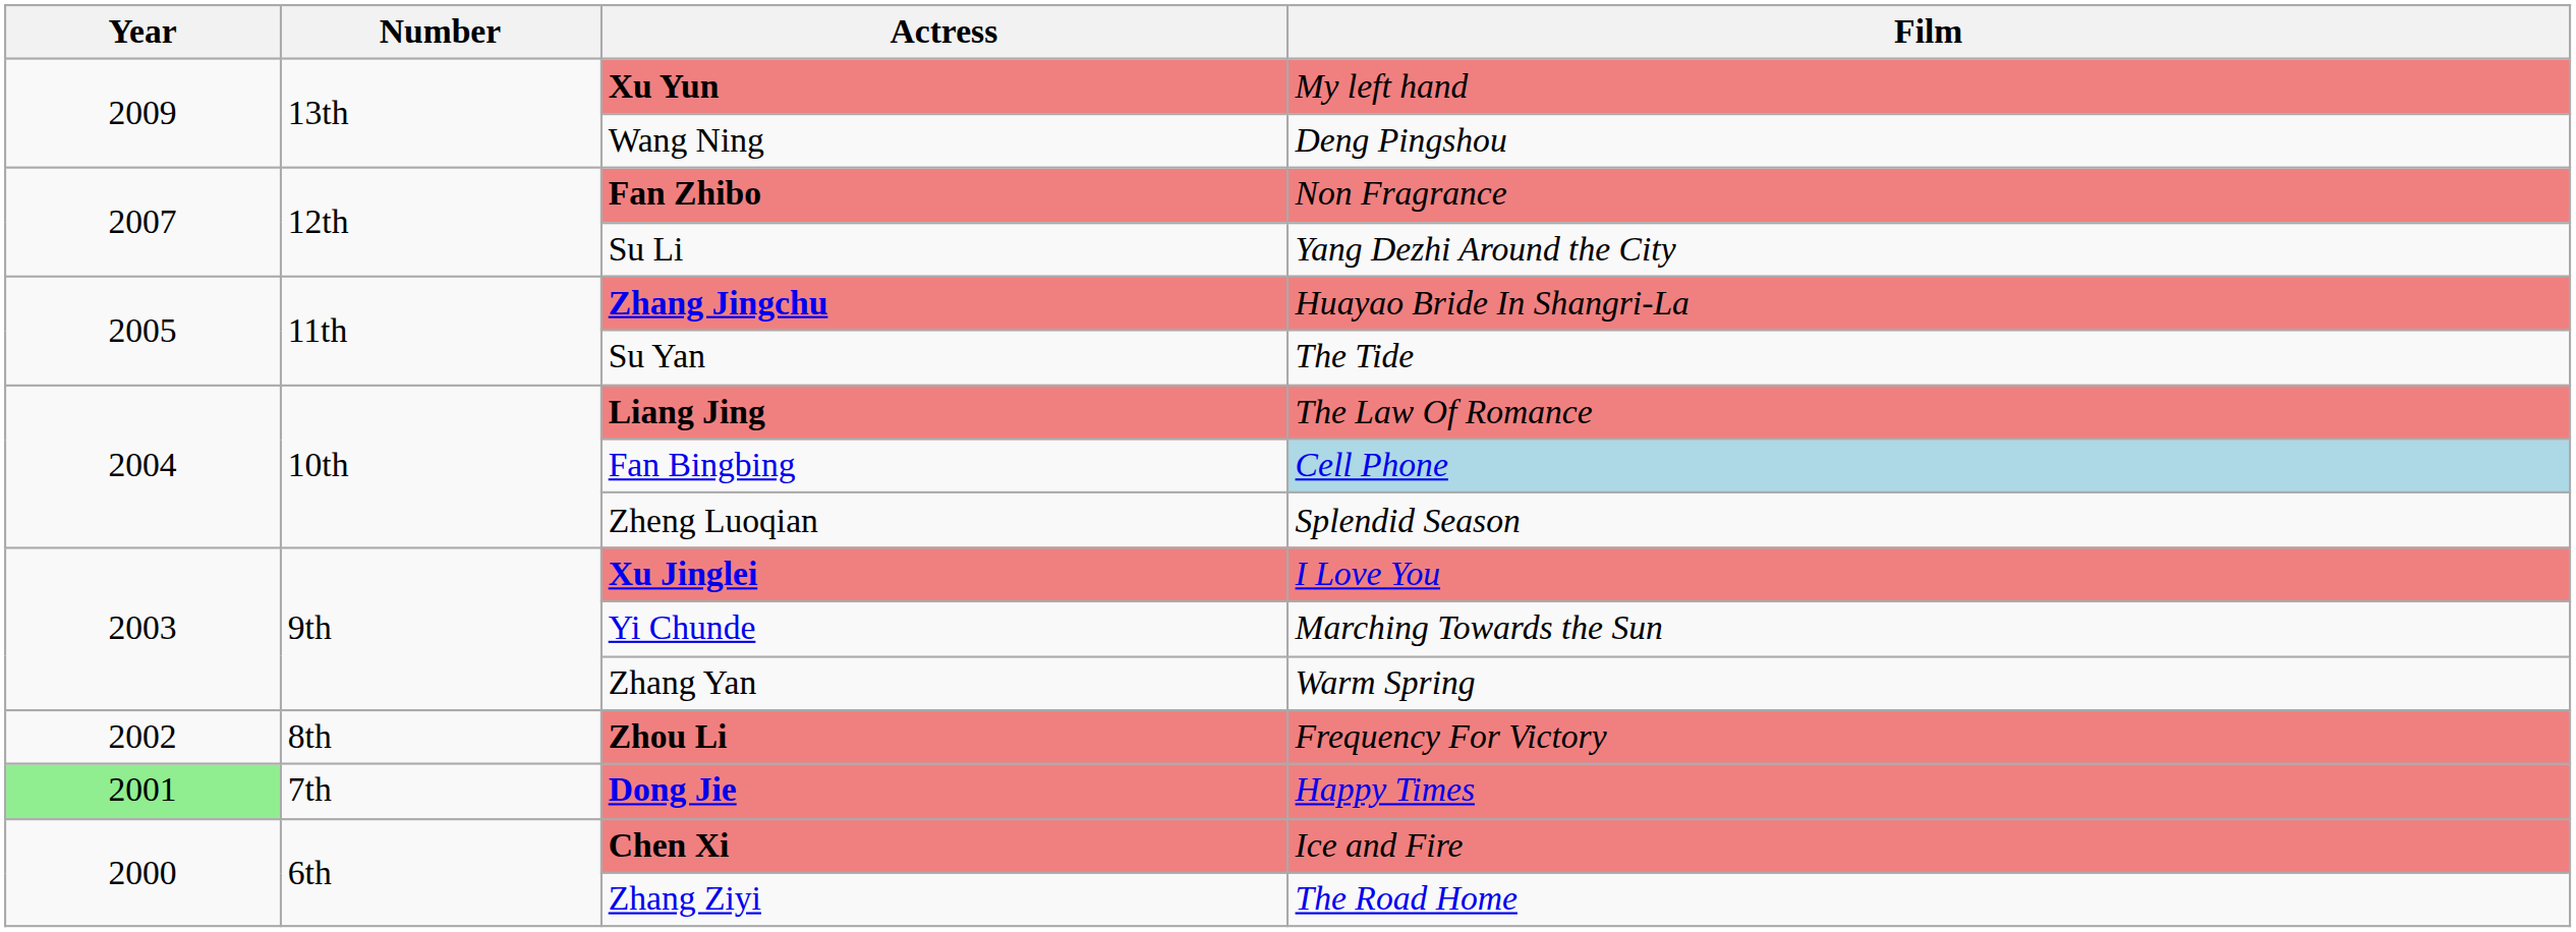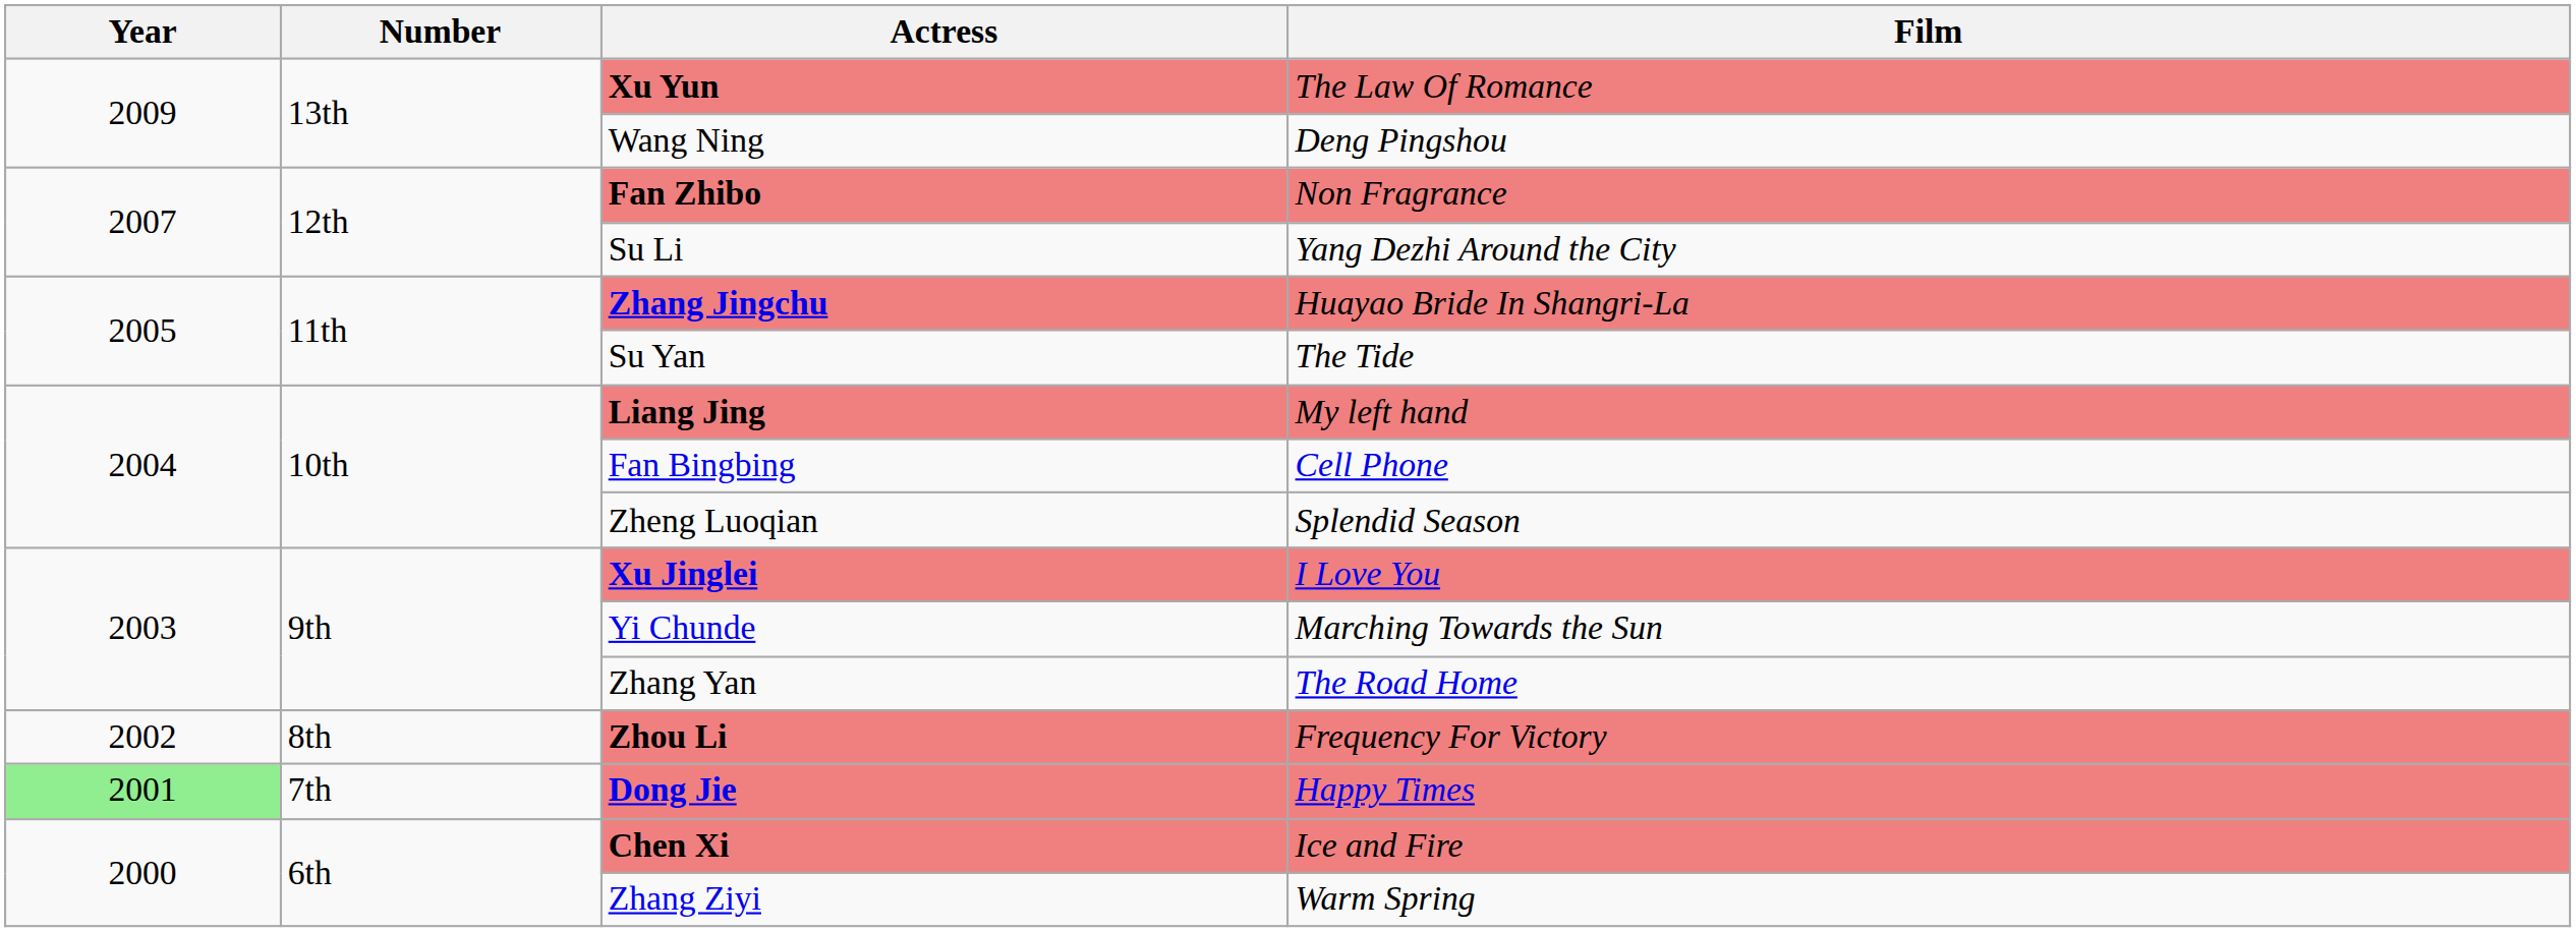Xu Yun | Film: My left hand -> The Law Of Romance
Liang Jing | Film: The Law Of Romance -> My left hand
Fan Bingbing | Film: lightblue background -> no background
Zhang Yan | Film: Warm Spring -> The Road Home
Zhang Ziyi | Film: The Road Home -> Warm Spring
